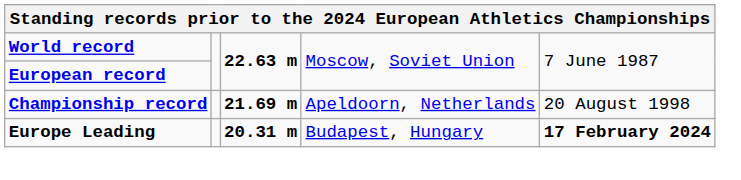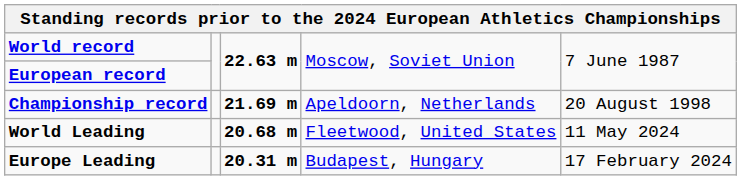+ row: World Leading | 20.68 m | Fleetwood, United States | 11 May 2024
Europe Leading | column 5: bold -> normal
